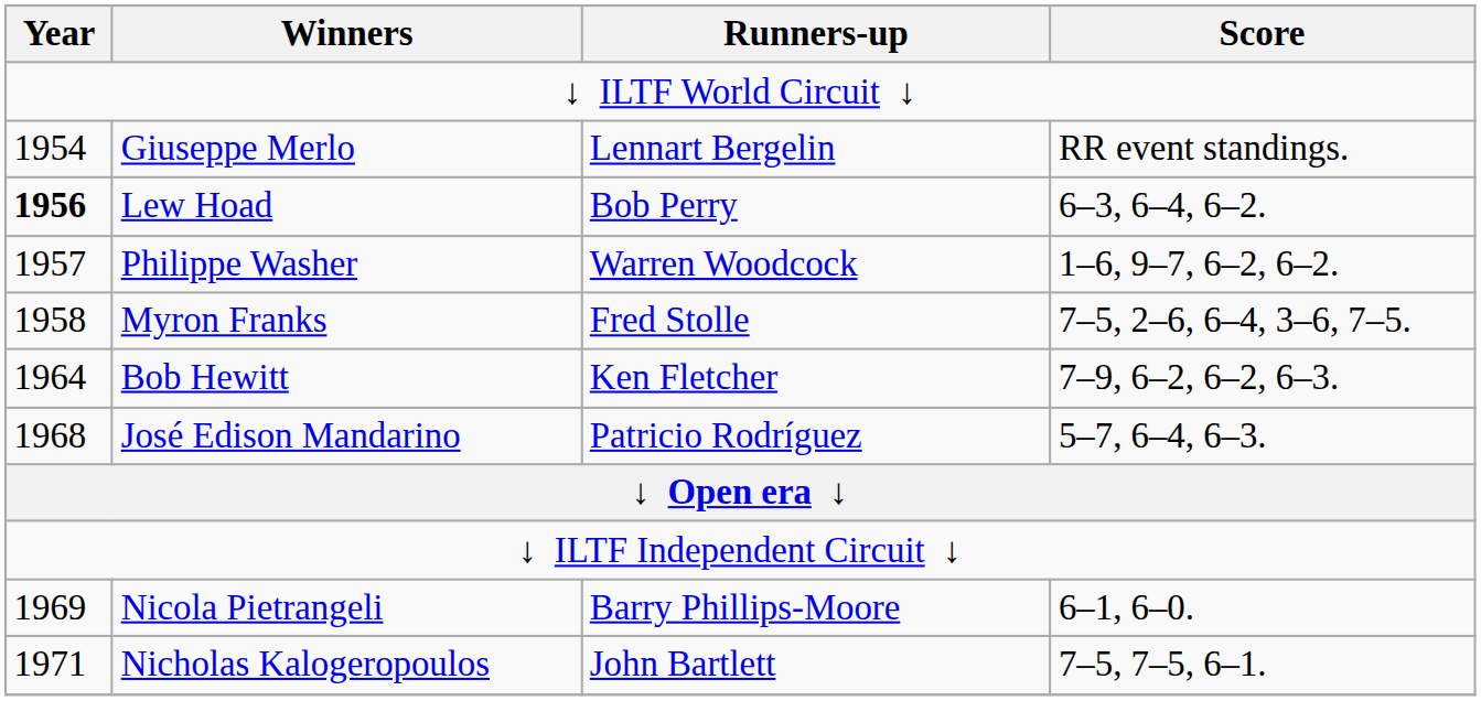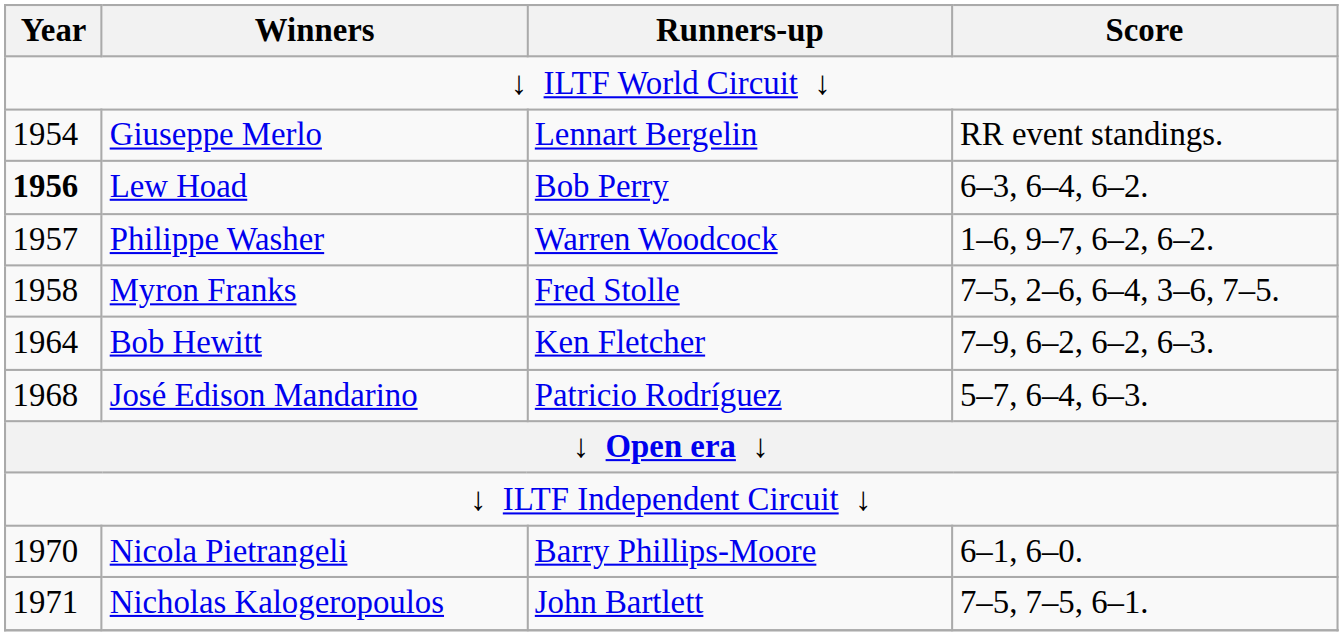Nicola Pietrangeli | Year: 1969 -> 1970
